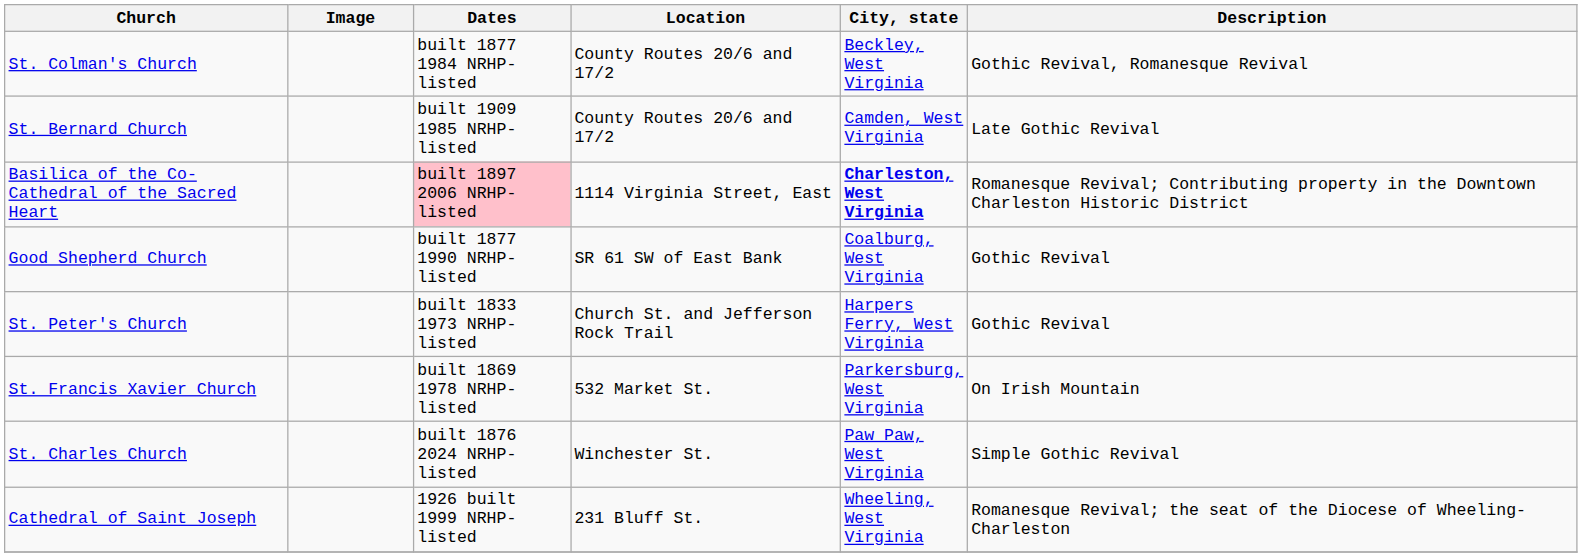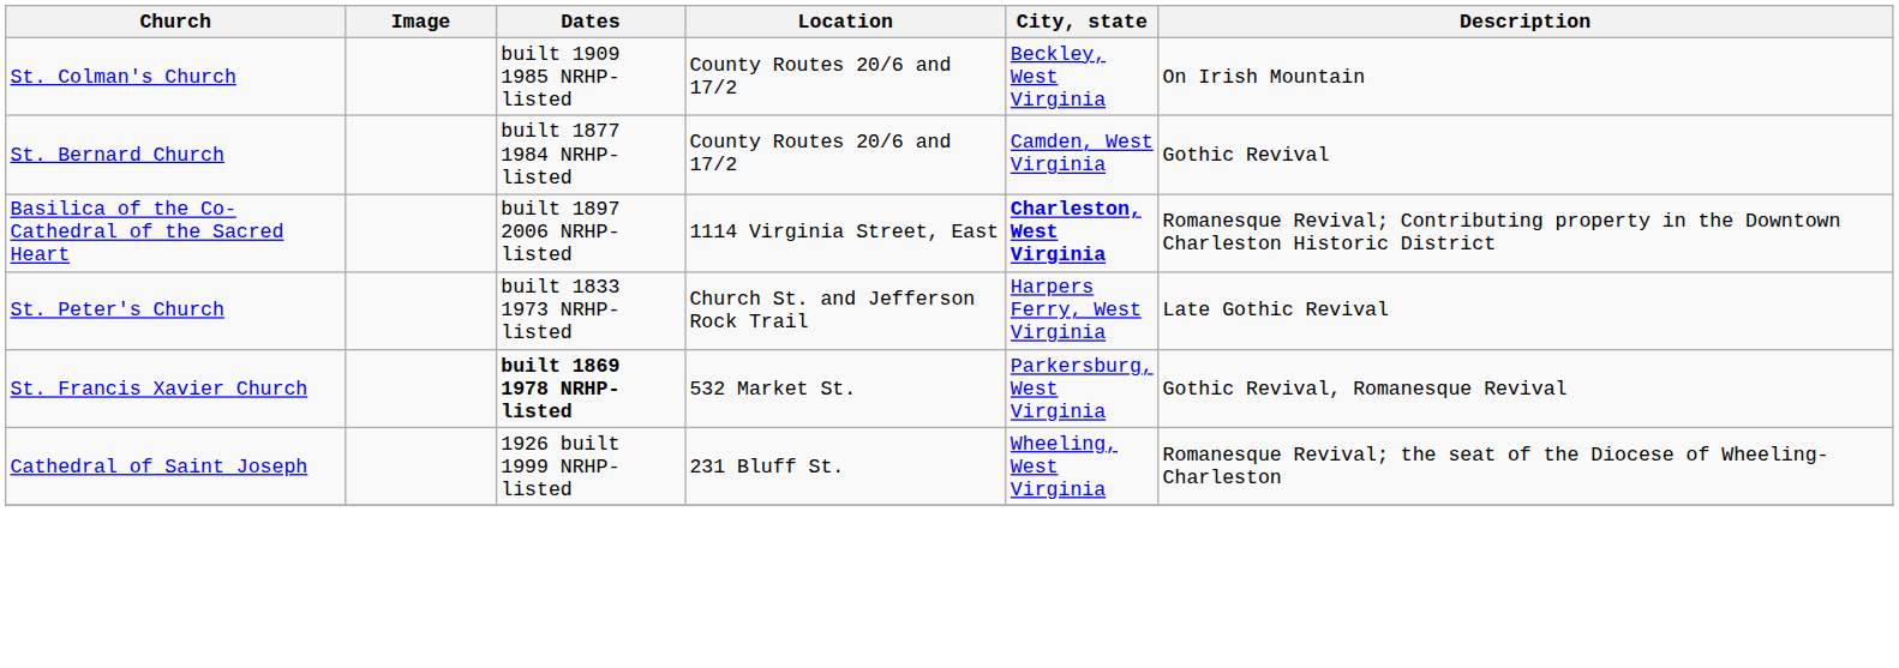St. Colman's Church | Dates: built 1877 1984 NRHP-listed -> built 1909 1985 NRHP-listed
St. Colman's Church | Description: Gothic Revival, Romanesque Revival -> On Irish Mountain
St. Bernard Church | Dates: built 1909 1985 NRHP-listed -> built 1877 1984 NRHP-listed
St. Bernard Church | Description: Late Gothic Revival -> Gothic Revival
Basilica of the Co-Cathedral of the Sacred Heart | Dates: pink background -> no background
- row: Good Shepherd Church | built 1877 1990 NRHP-listed | SR 61 SW of East Bank | Coalburg, West Virginia | Gothic Revival
St. Peter's Church | Description: Gothic Revival -> Late Gothic Revival
St. Francis Xavier Church | Dates: normal -> bold
St. Francis Xavier Church | Description: On Irish Mountain -> Gothic Revival, Romanesque Revival
- row: St. Charles Church | built 1876 2024 NRHP-listed | Winchester St. | Paw Paw, West Virginia | Simple Gothic Revival
